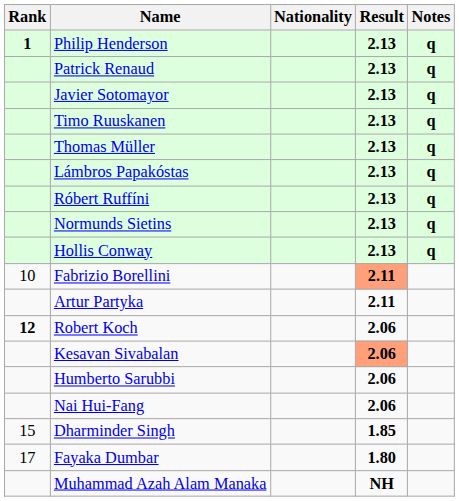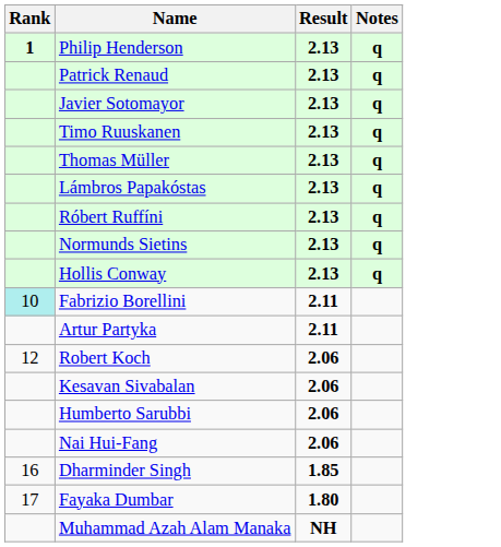- column: Nationality
Fabrizio Borellini | Rank: no background -> paleturquoise background
Fabrizio Borellini | Result: lightsalmon background -> no background
Robert Koch | Rank: bold -> normal
Kesavan Sivabalan | Result: lightsalmon background -> no background
Dharminder Singh | Rank: 15 -> 16
